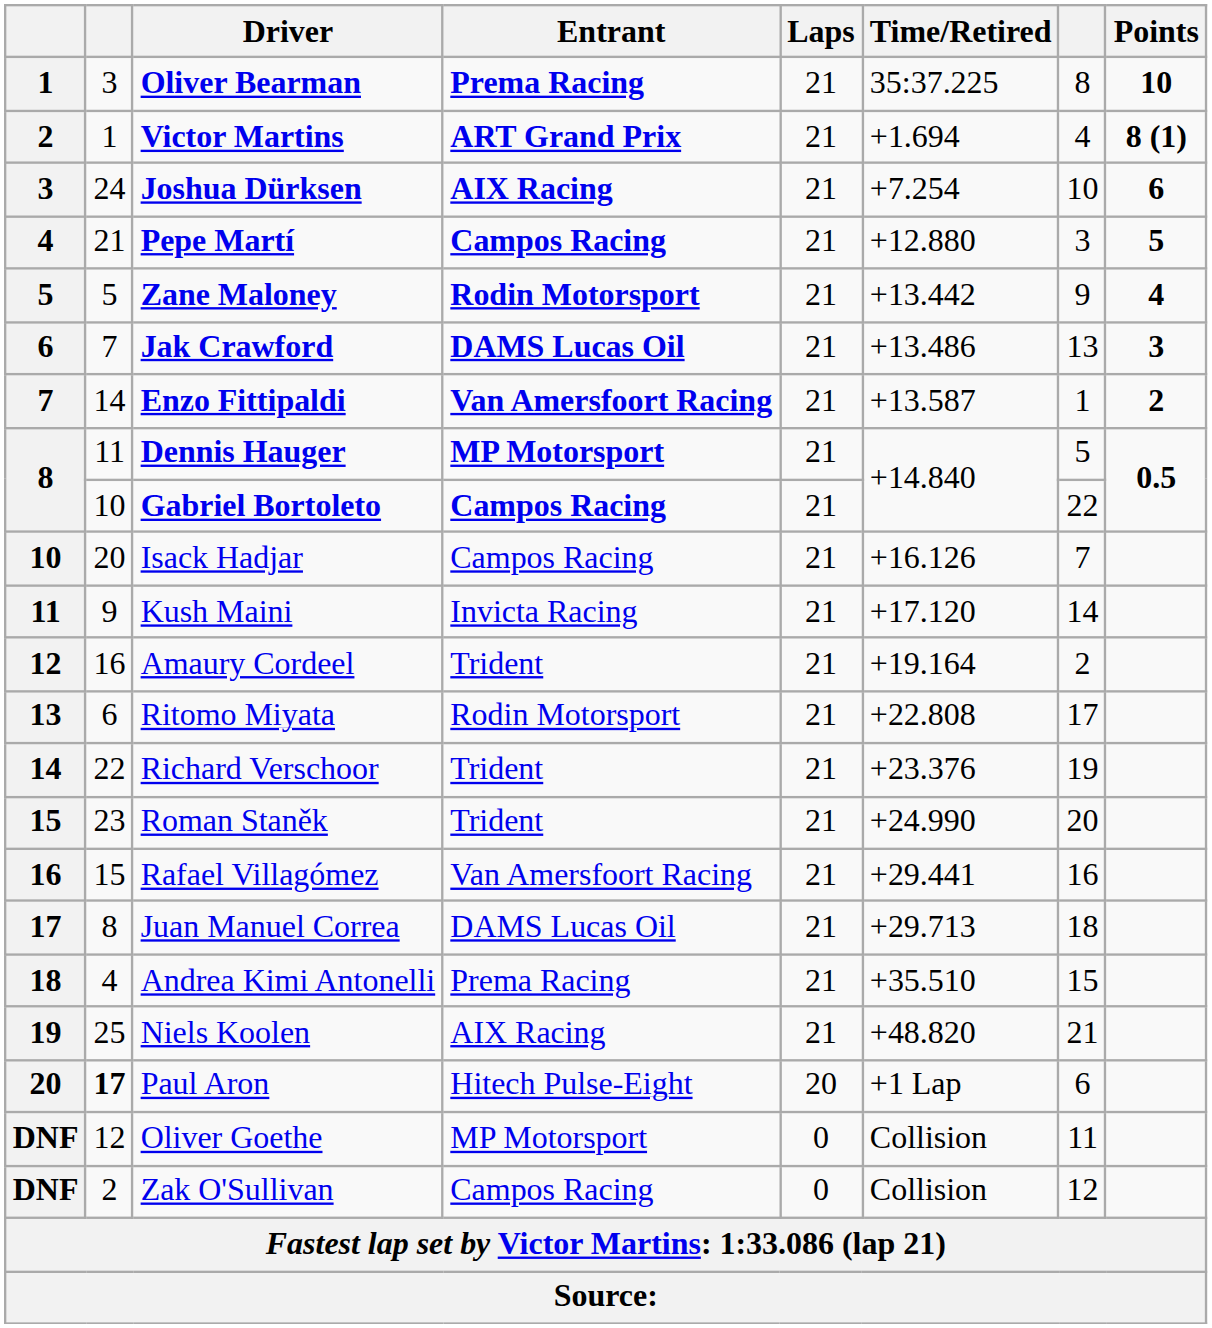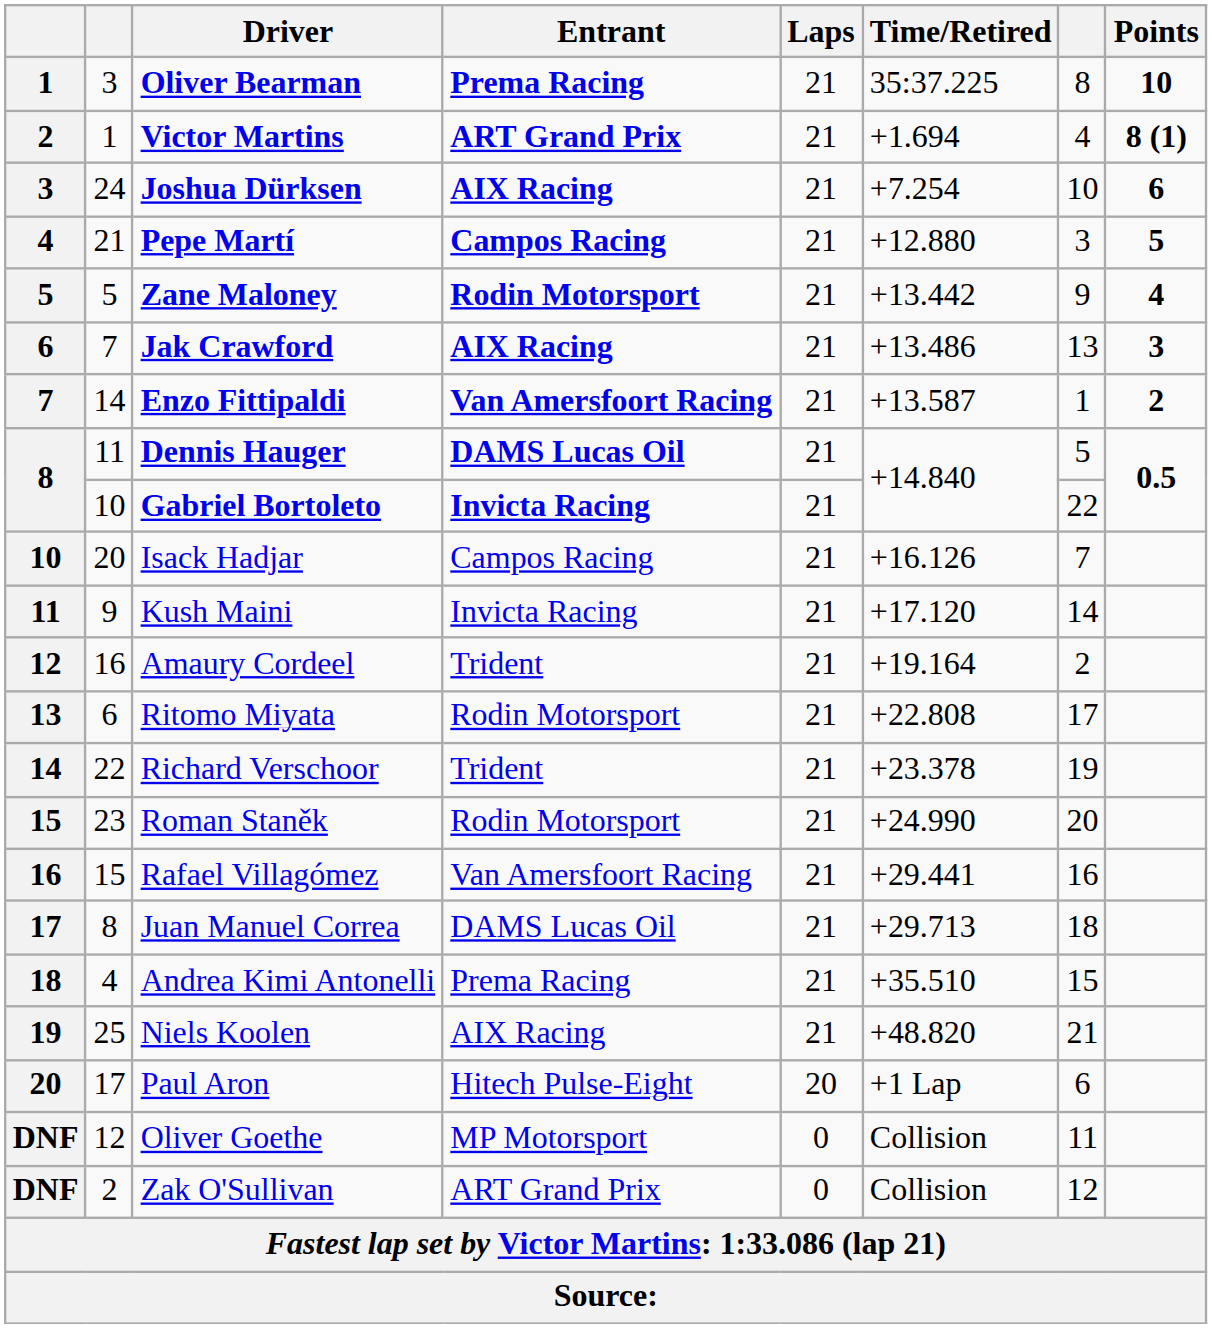Jak Crawford | Entrant: DAMS Lucas Oil -> AIX Racing
Dennis Hauger | Entrant: MP Motorsport -> DAMS Lucas Oil
Gabriel Bortoleto | Entrant: Campos Racing -> Invicta Racing
Richard Verschoor | Time/Retired: +23.376 -> +23.378
Roman Staněk | Entrant: Trident -> Rodin Motorsport
Paul Aron | column 2: bold -> normal
Zak O'Sullivan | Entrant: Campos Racing -> ART Grand Prix
